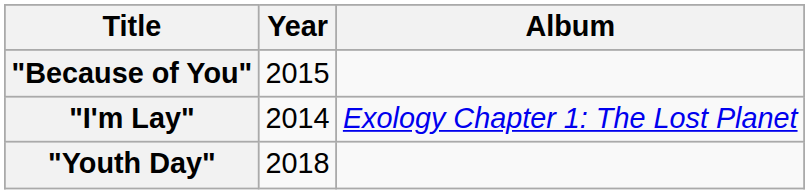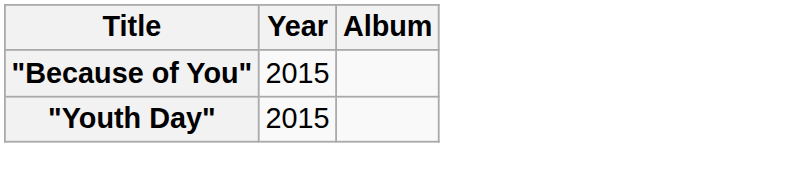- row: "I'm Lay" | 2014 | Exology Chapter 1: The Lost Planet
"Youth Day" | Year: 2018 -> 2015
